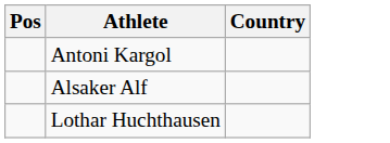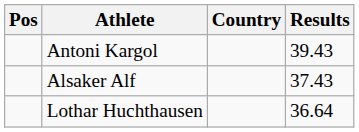+ column: Results | 39.43 | 37.43 | 36.64
